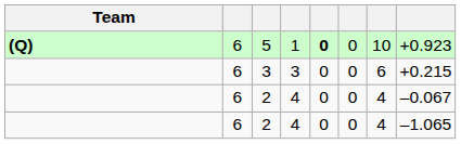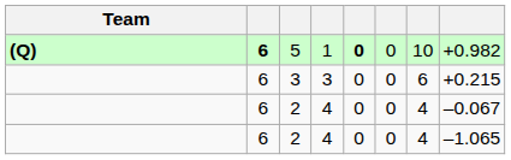5 | column 2: normal -> bold
5 | column 8: +0.923 -> +0.982
